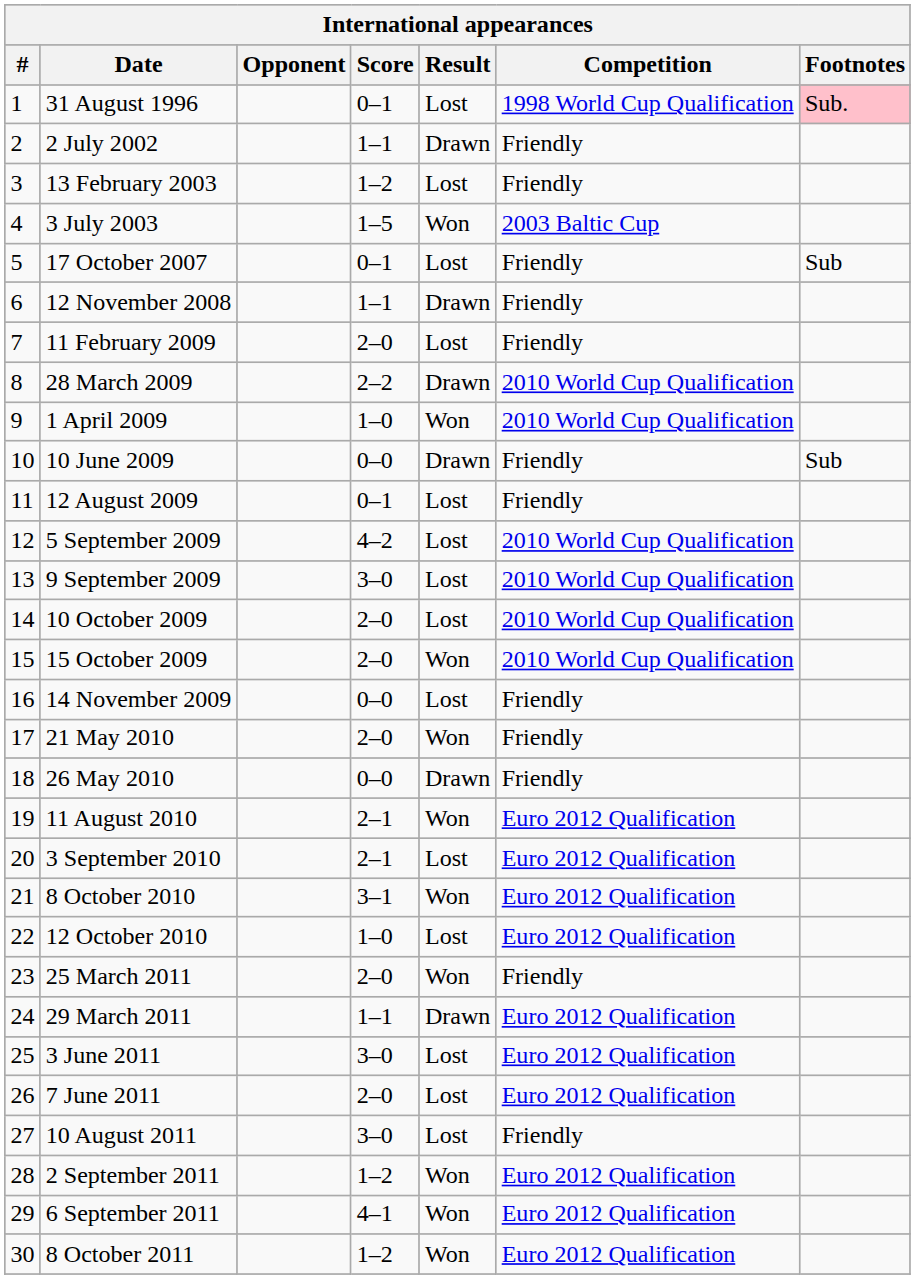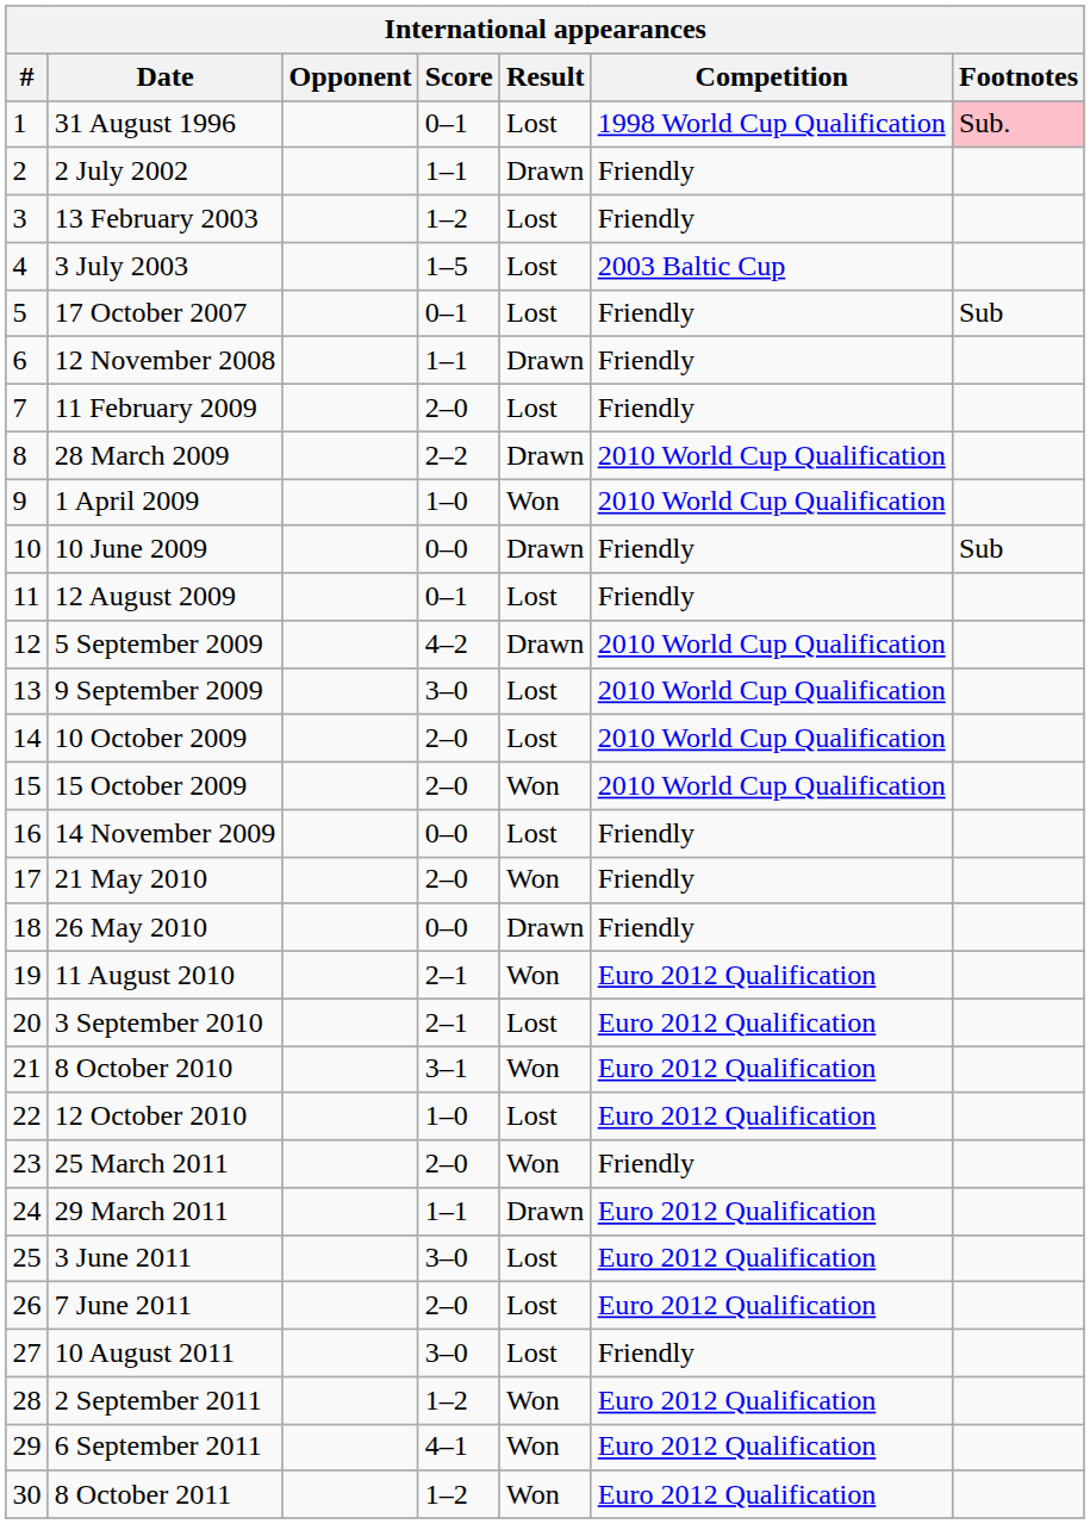3 July 2003 | Result: Won -> Lost
5 September 2009 | Result: Lost -> Drawn
